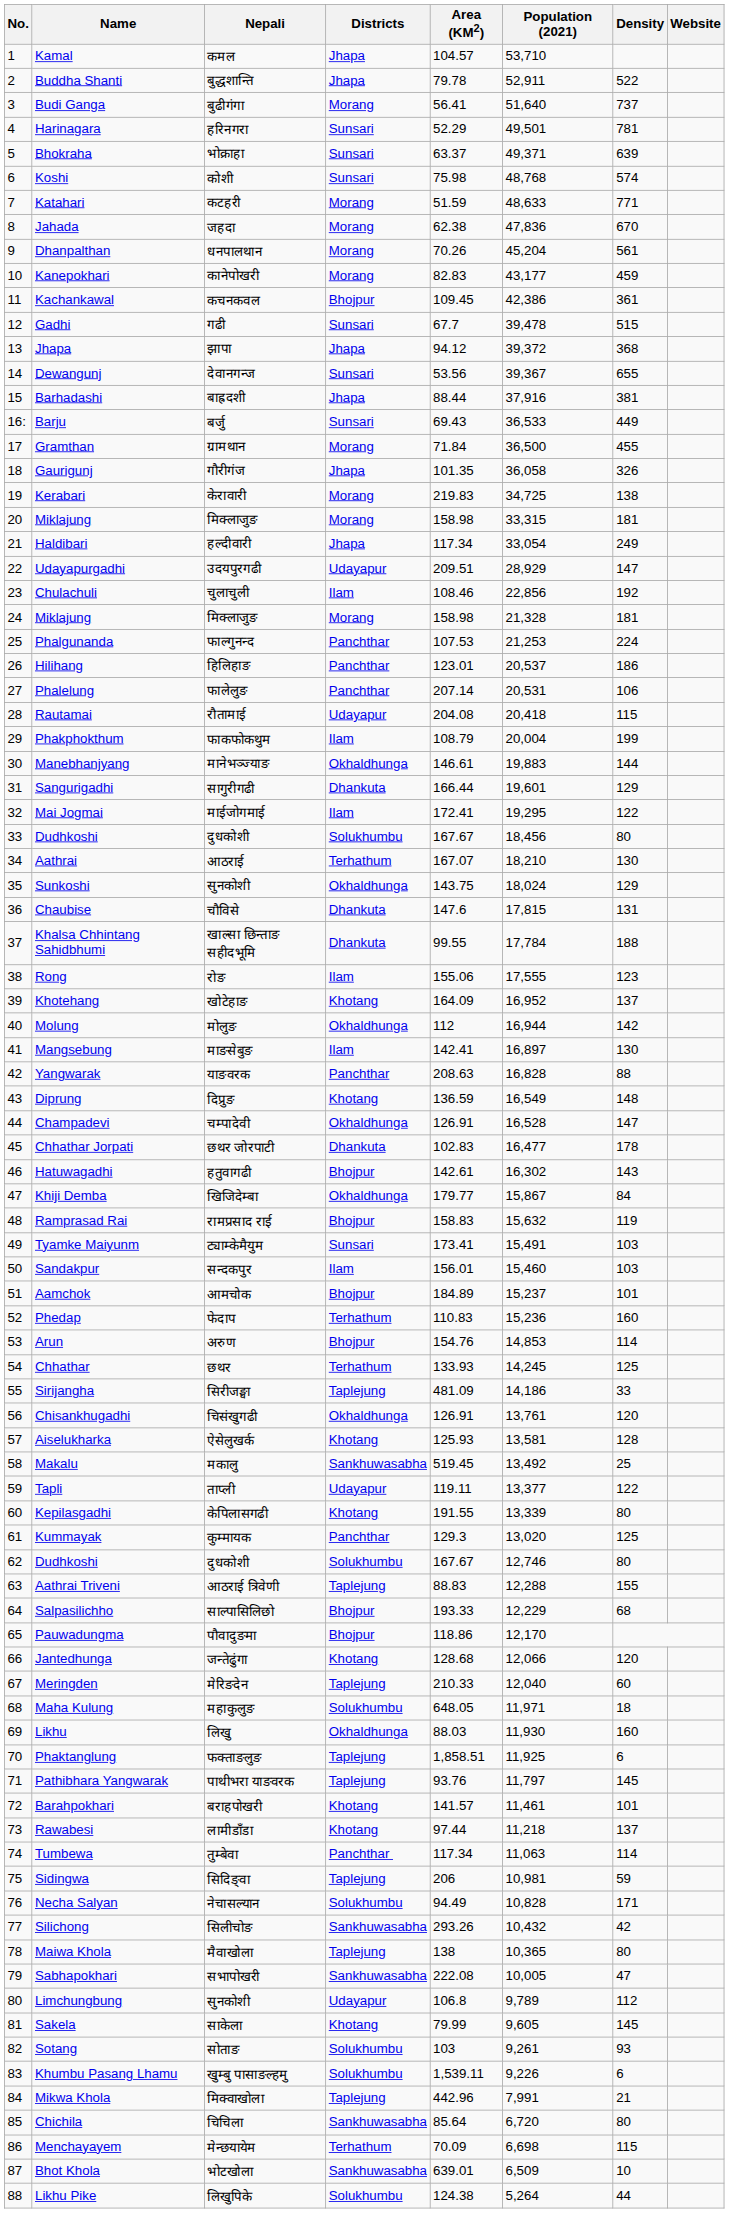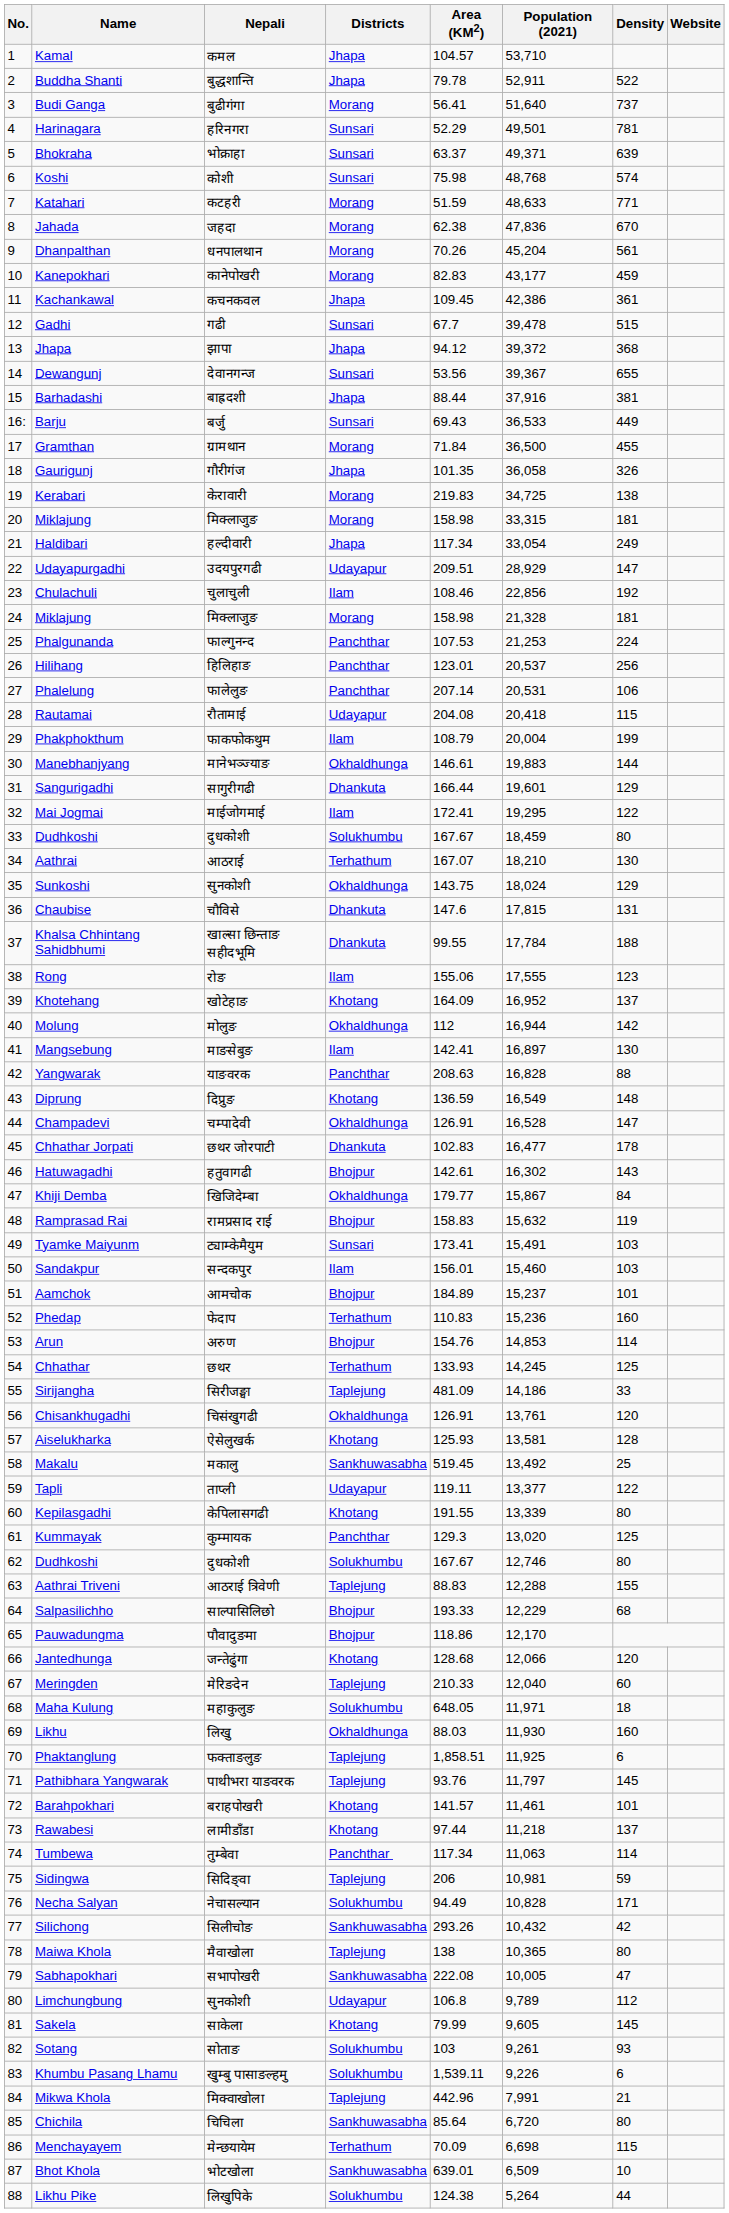Kachankawal | Districts: Bhojpur -> Jhapa
Hilihang | Density: 186 -> 256
33 / Dudhkoshi | Population (2021): 18,456 -> 18,459
